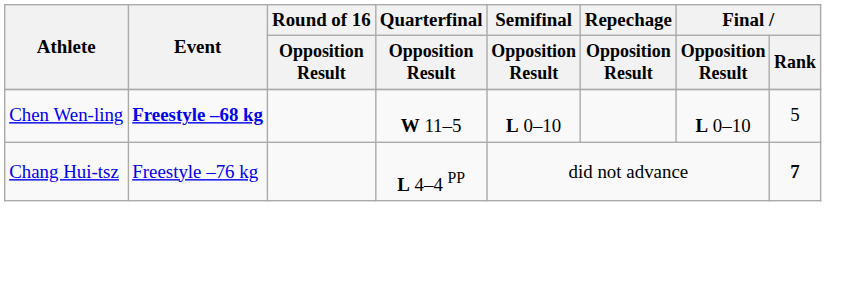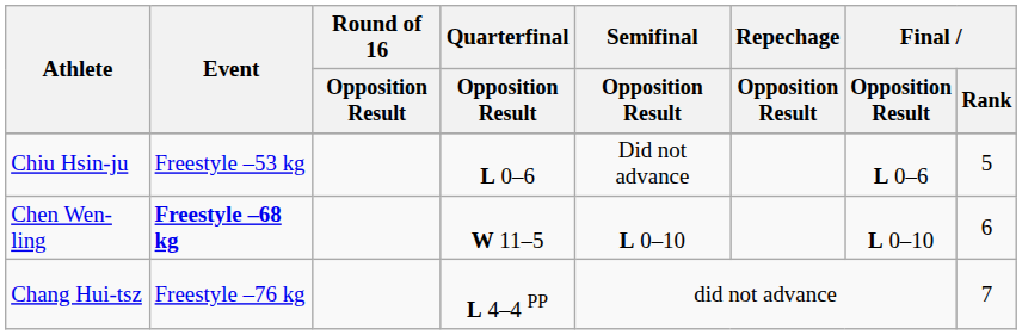+ row: Chiu Hsin-ju | Freestyle –53 kg | L 0–6 | Did not advance | L 0–6 | 5
Chen Wen-ling | Final / Rank: 5 -> 6
Chang Hui-tsz | Final / Rank: bold -> normal
